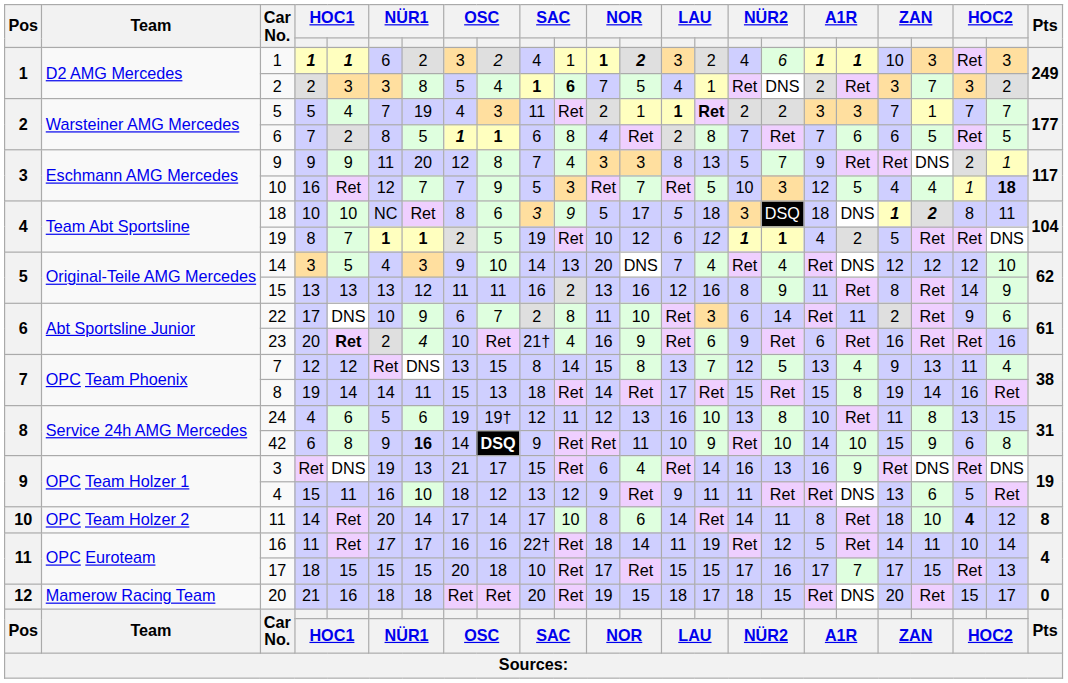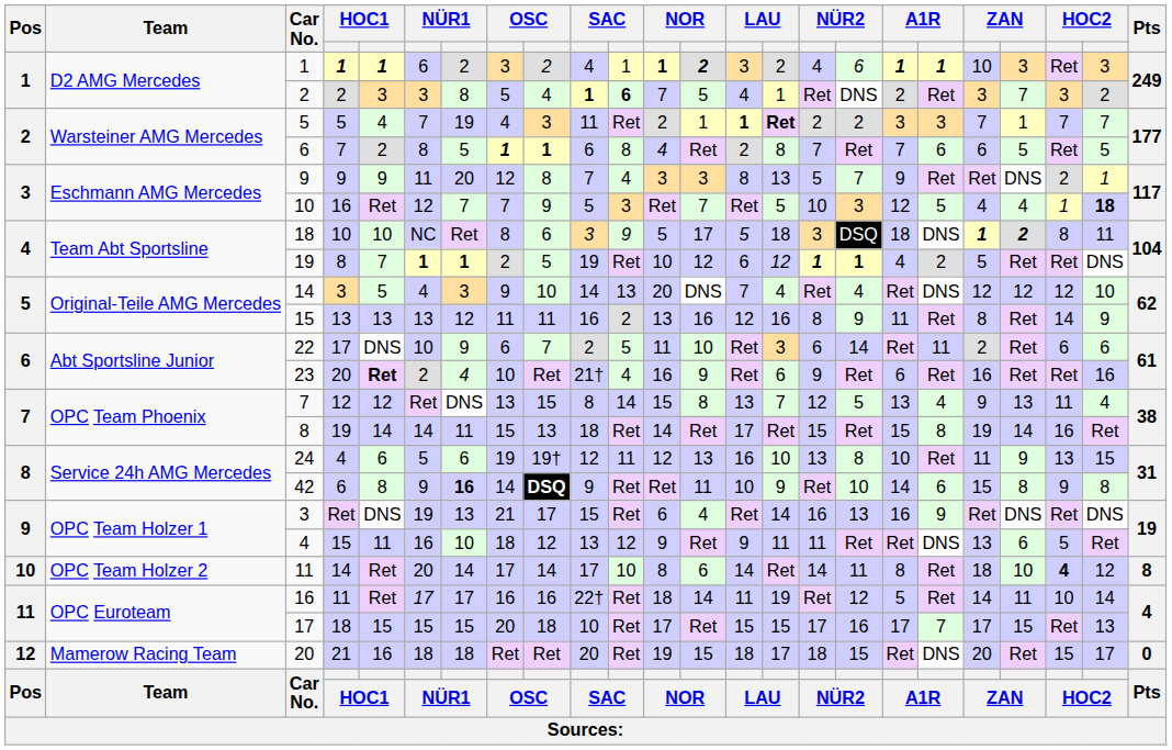22 | column 11: 8 -> 5
22 | column 22: 9 -> 6
24 | column 21: 8 -> 9
42 | column 19: 10 -> 6
42 | column 21: 9 -> 8
42 | column 22: 6 -> 9
